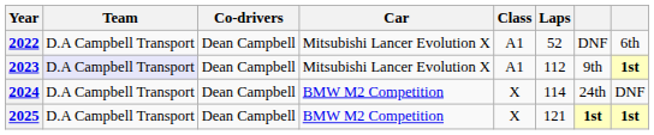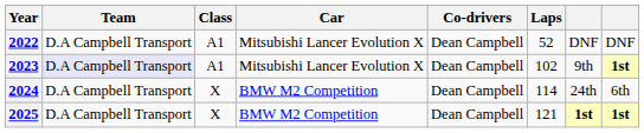columns swapped: Co-drivers <-> Class
2022 | column 8: 6th -> DNF
2023 | Laps: 112 -> 102
2024 | column 8: DNF -> 6th
